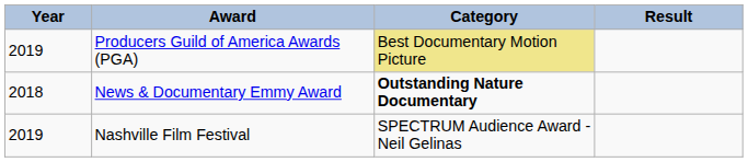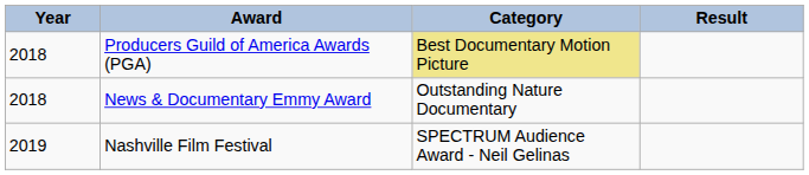Producers Guild of America Awards (PGA) | Year: 2019 -> 2018
News & Documentary Emmy Award | Category: bold -> normal
